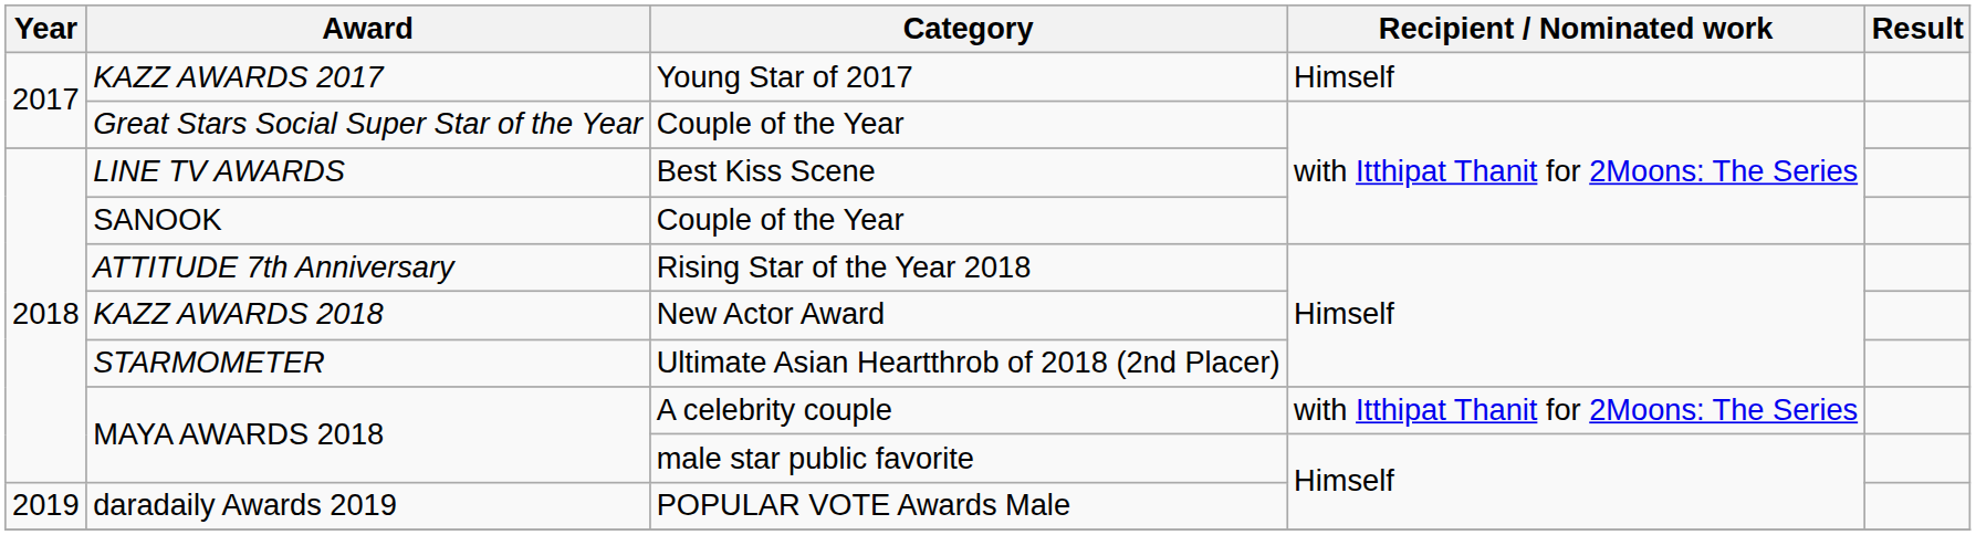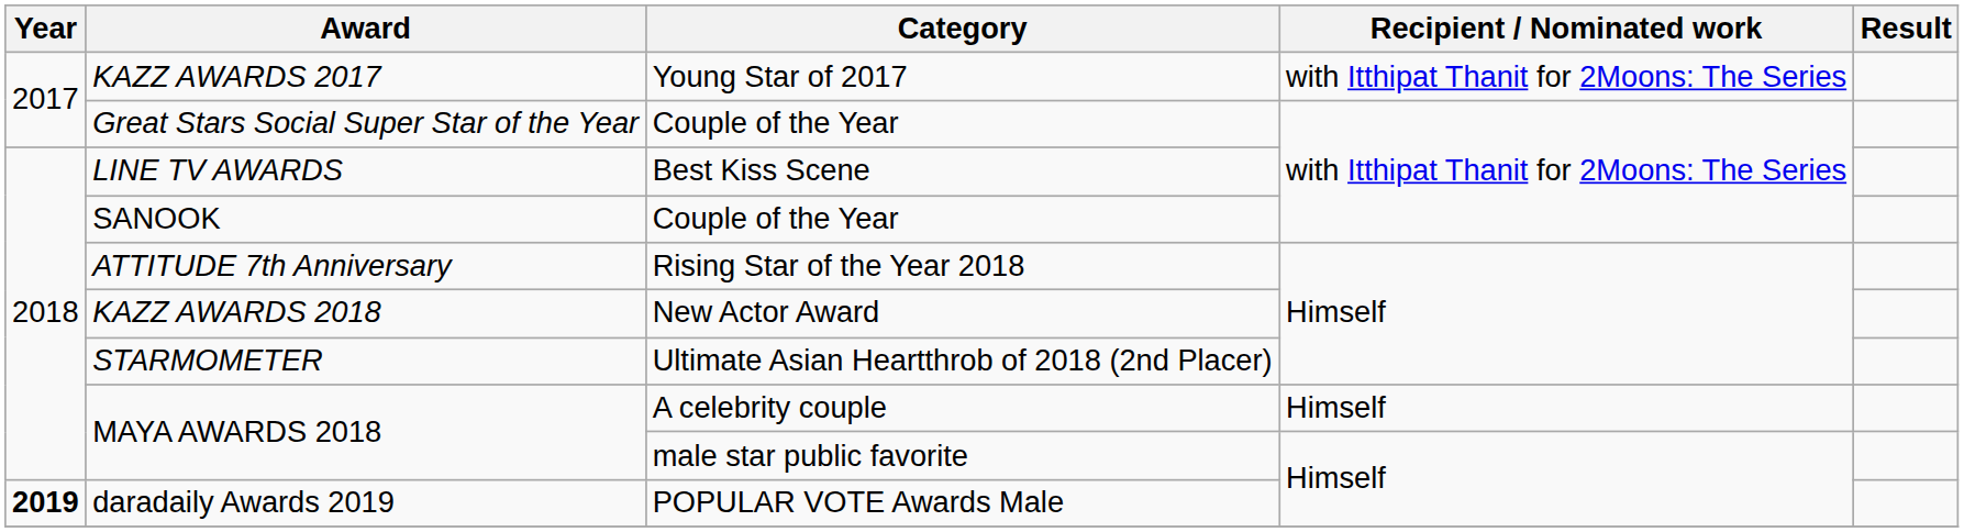KAZZ AWARDS 2017 | Recipient / Nominated work: Himself -> with Itthipat Thanit for 2Moons: The Series
MAYA AWARDS 2018 / A celebrity couple | Recipient / Nominated work: with Itthipat Thanit for 2Moons: The Series -> Himself
daradaily Awards 2019 | Year: normal -> bold
